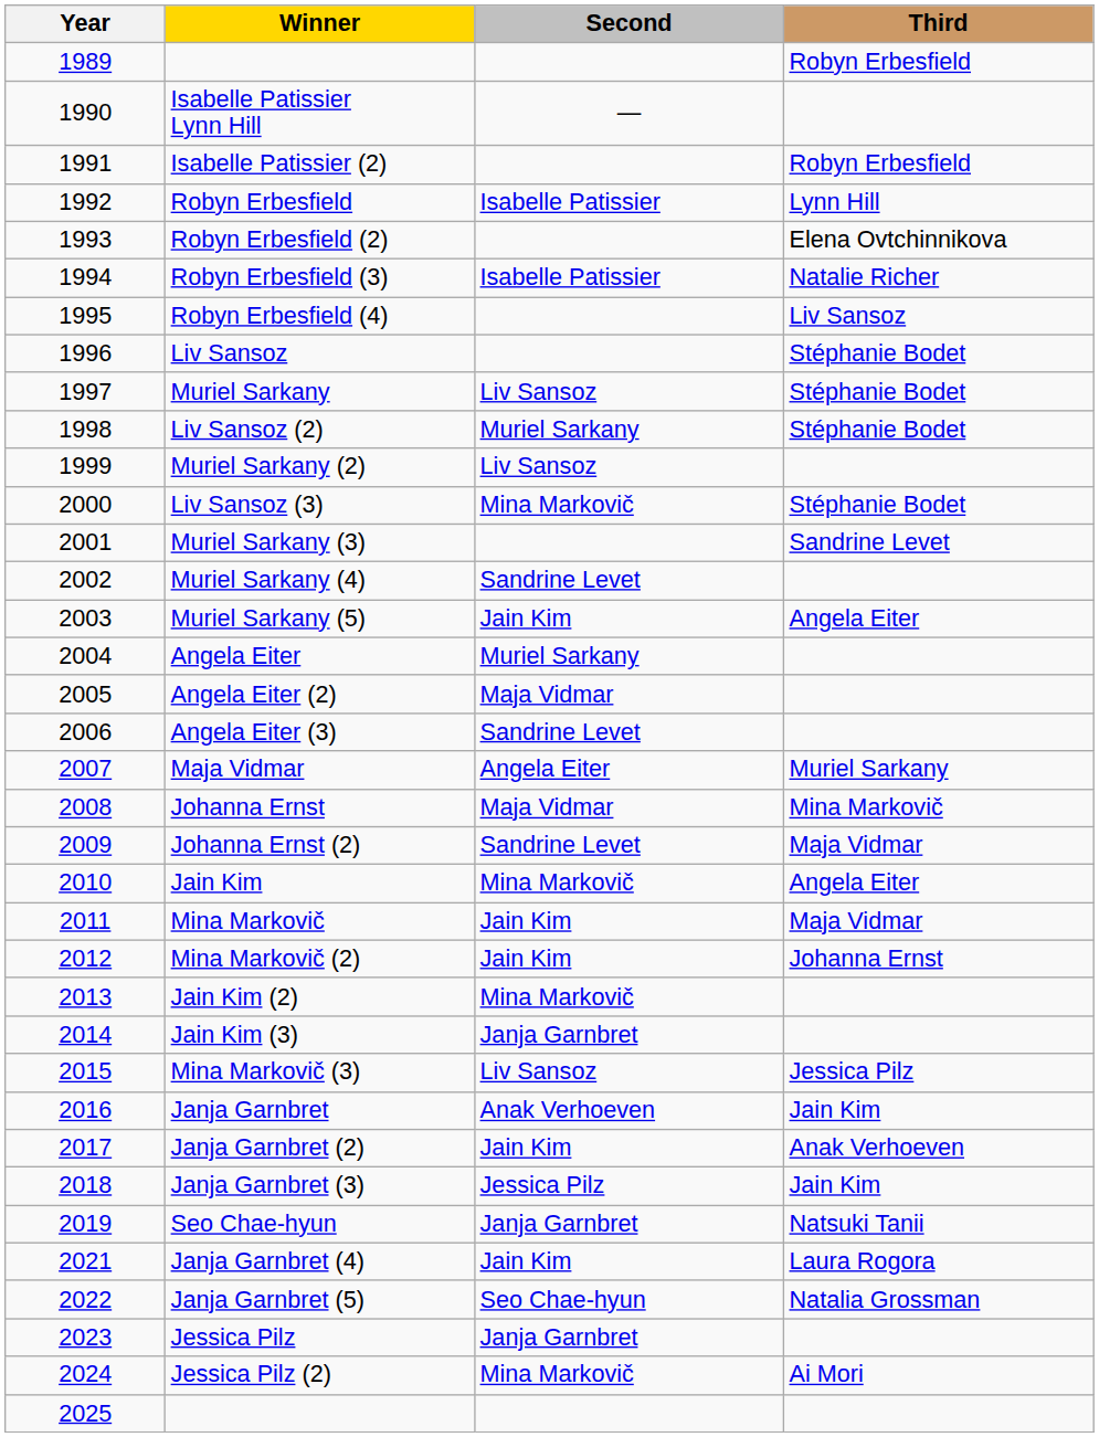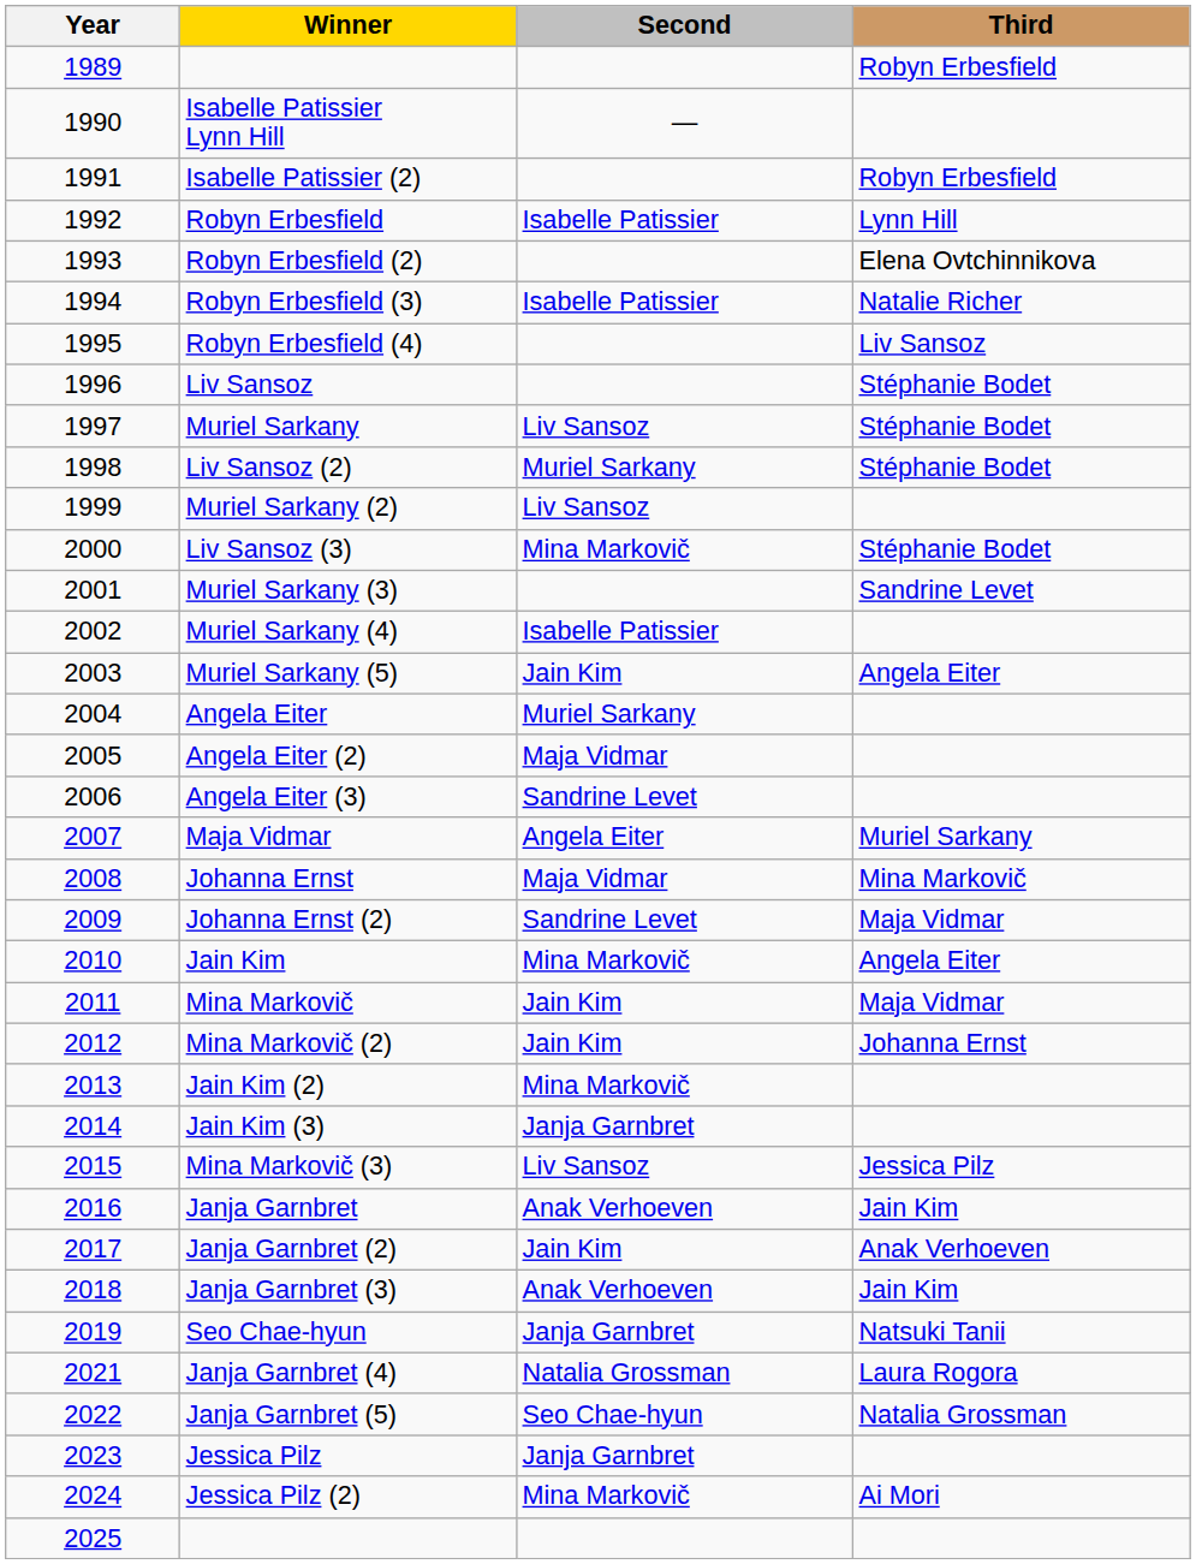Muriel Sarkany (4) | Second: Sandrine Levet -> Isabelle Patissier
Janja Garnbret (3) | Second: Jessica Pilz -> Anak Verhoeven
Janja Garnbret (4) | Second: Jain Kim -> Natalia Grossman
